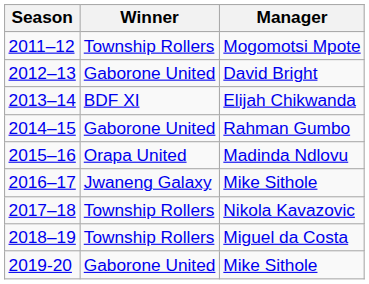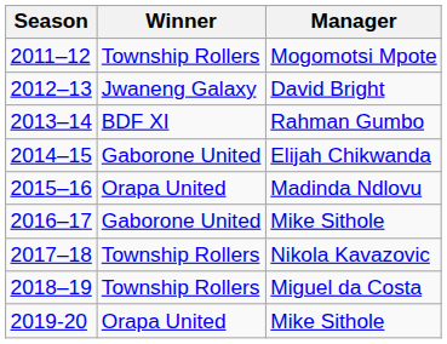2012–13 | Winner: Gaborone United -> Jwaneng Galaxy
2013–14 | Manager: Elijah Chikwanda -> Rahman Gumbo
2014–15 | Manager: Rahman Gumbo -> Elijah Chikwanda
2016–17 | Winner: Jwaneng Galaxy -> Gaborone United
2019-20 | Winner: Gaborone United -> Orapa United
